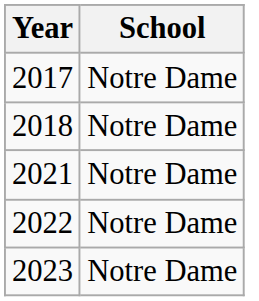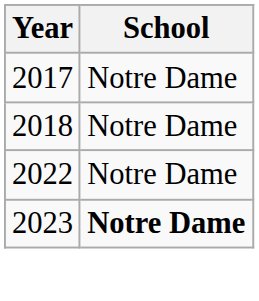- row: 2021 | Notre Dame
2023 | School: normal -> bold
